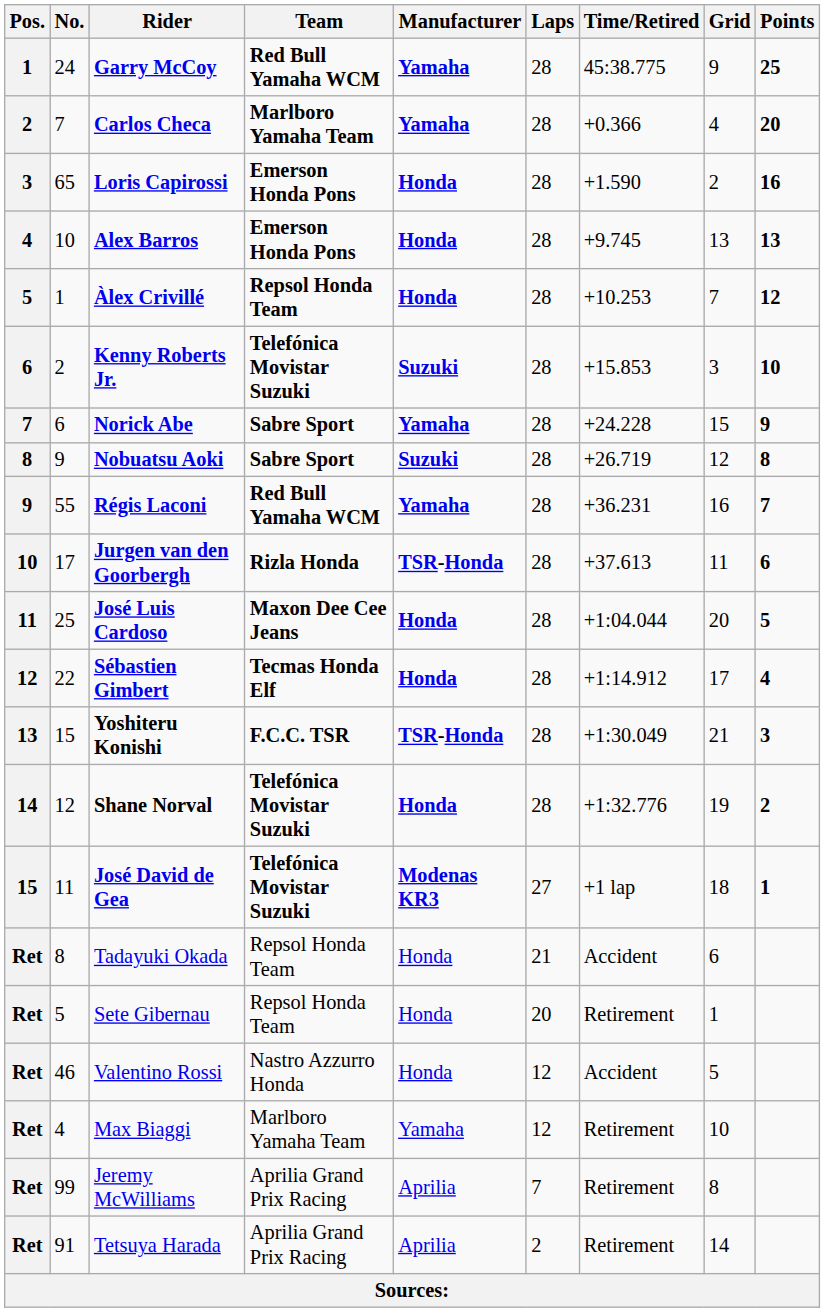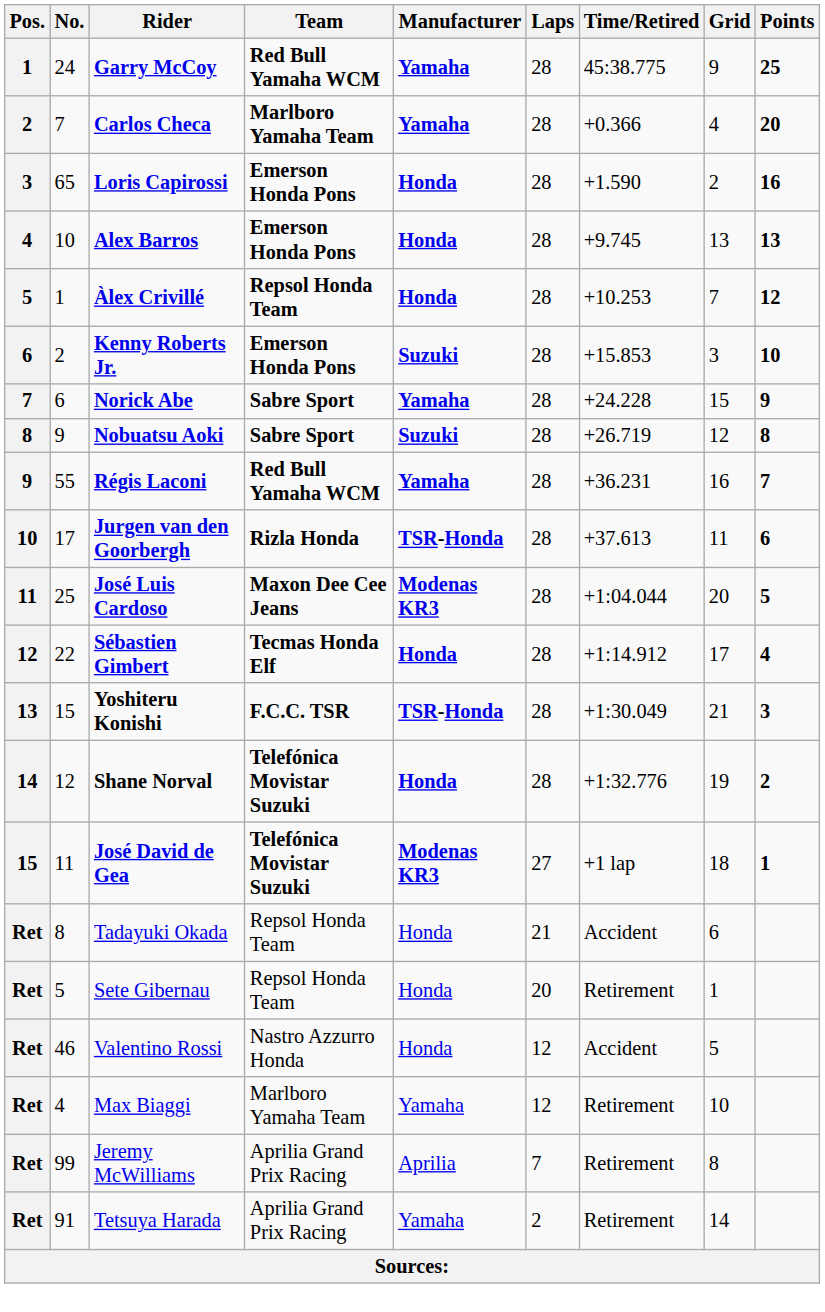Kenny Roberts Jr. | Team: Telefónica Movistar Suzuki -> Emerson Honda Pons
José Luis Cardoso | Manufacturer: Honda -> Modenas KR3
Tetsuya Harada | Manufacturer: Aprilia -> Yamaha
